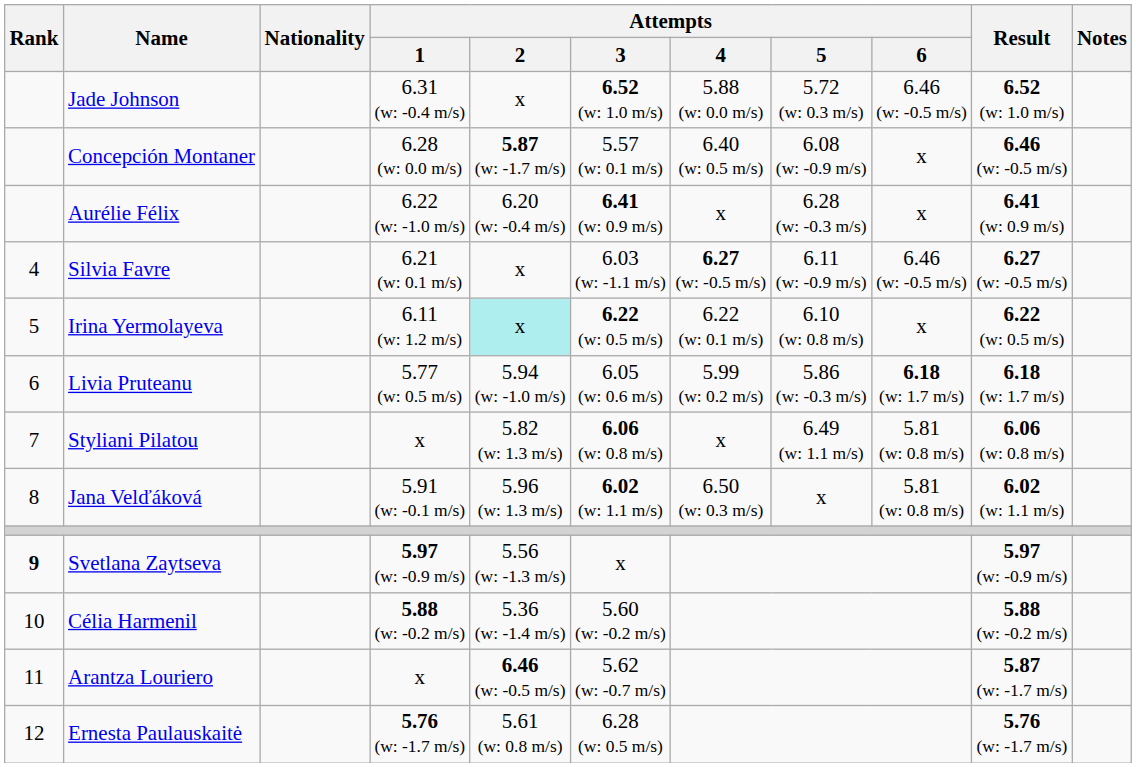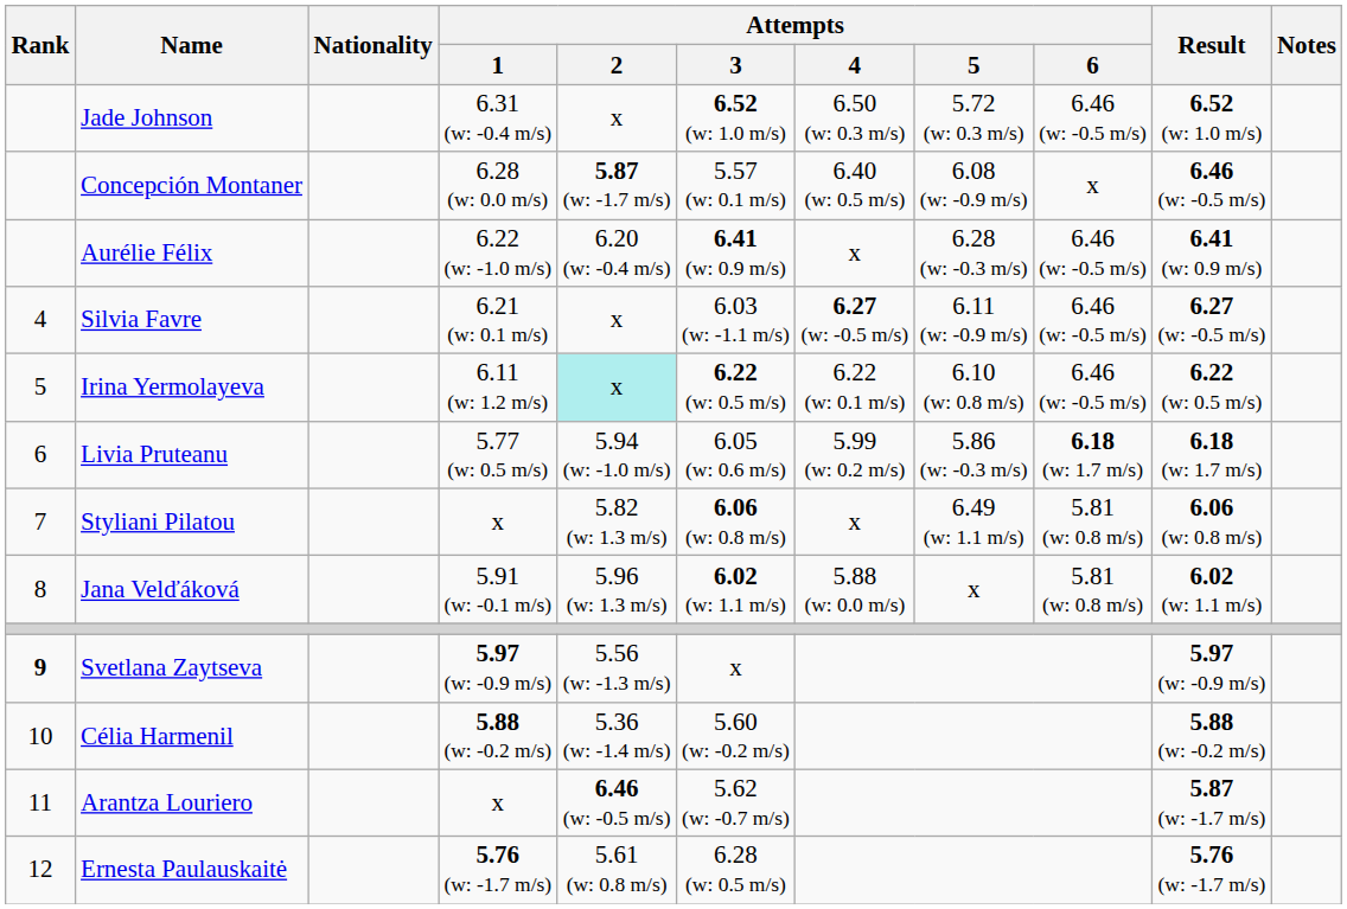Jade Johnson | Attempts / 4: 5.88 (w: 0.0 m/s) -> 6.50 (w: 0.3 m/s)
Aurélie Félix | Attempts / 6: x -> 6.46 (w: -0.5 m/s)
Irina Yermolayeva | Attempts / 6: x -> 6.46 (w: -0.5 m/s)
Jana Velďáková | Attempts / 4: 6.50 (w: 0.3 m/s) -> 5.88 (w: 0.0 m/s)
